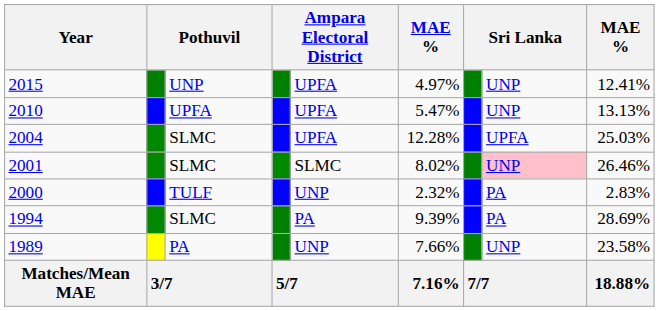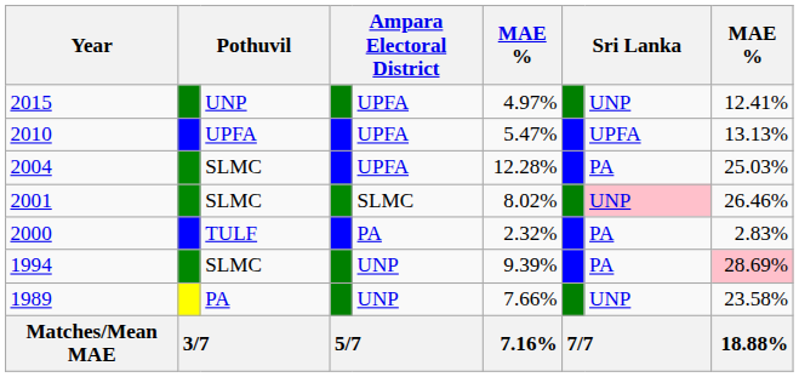2010 | column 8: UNP -> UPFA
2004 | column 8: UPFA -> PA
2000 | column 5: UNP -> PA
1994 | column 5: PA -> UNP
1994 | column 9: no background -> pink background
